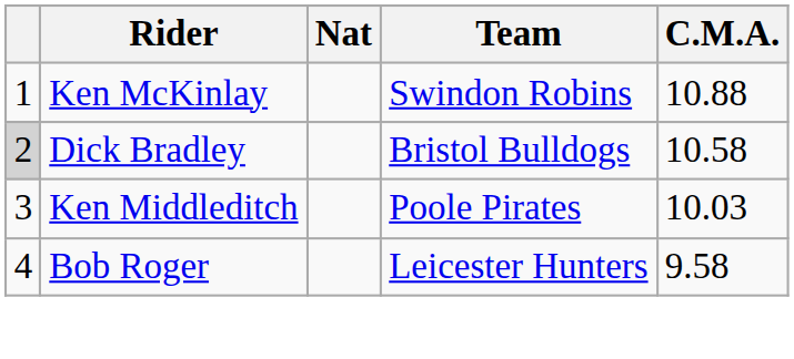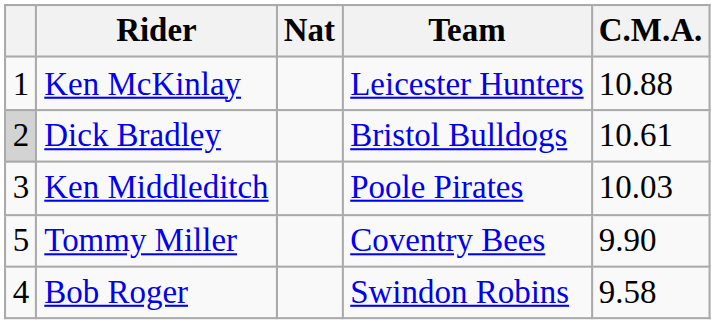Ken McKinlay | Team: Swindon Robins -> Leicester Hunters
Dick Bradley | C.M.A.: 10.58 -> 10.61
+ row: 5 | Tommy Miller | Coventry Bees | 9.90
Bob Roger | Team: Leicester Hunters -> Swindon Robins
